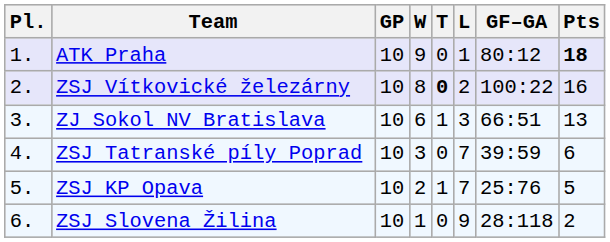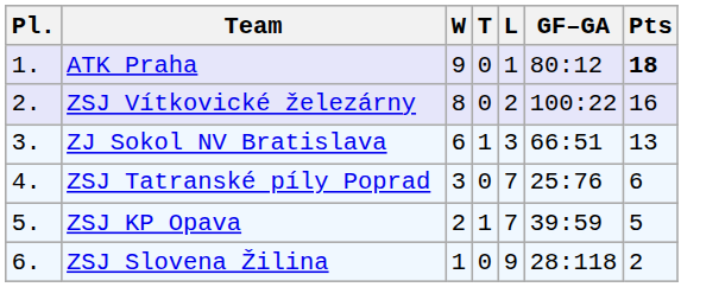- column: GP | 10 | 10 | 10 | 10 | 10 | 10
ZSJ Vítkovické železárny | T: bold -> normal
ZSJ Tatranské píly Poprad | GF–GA: 39:59 -> 25:76
ZSJ KP Opava | GF–GA: 25:76 -> 39:59
